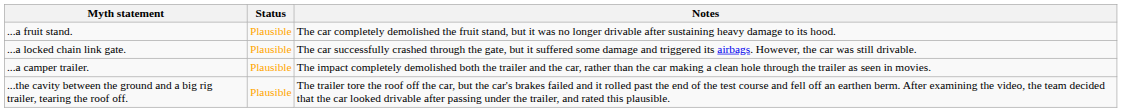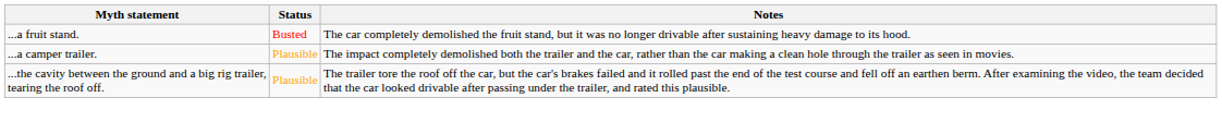...a fruit stand. | Status: Plausible -> Busted
- row: ...a locked chain link gate. | Plausible | The car successfully crashed through the gate, but it suffered some damage and triggered its airbags. However, the car was still drivable.
